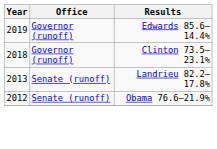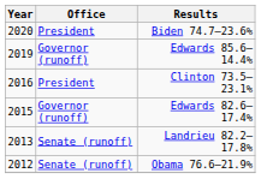+ row: 2020 | President | Biden 74.7–23.6%
Clinton 73.5–23.1% | Year: 2018 -> 2016
Clinton 73.5–23.1% | Office: Governor (runoff) -> President
+ row: 2015 | Governor (runoff) | Edwards 82.6–17.4%
